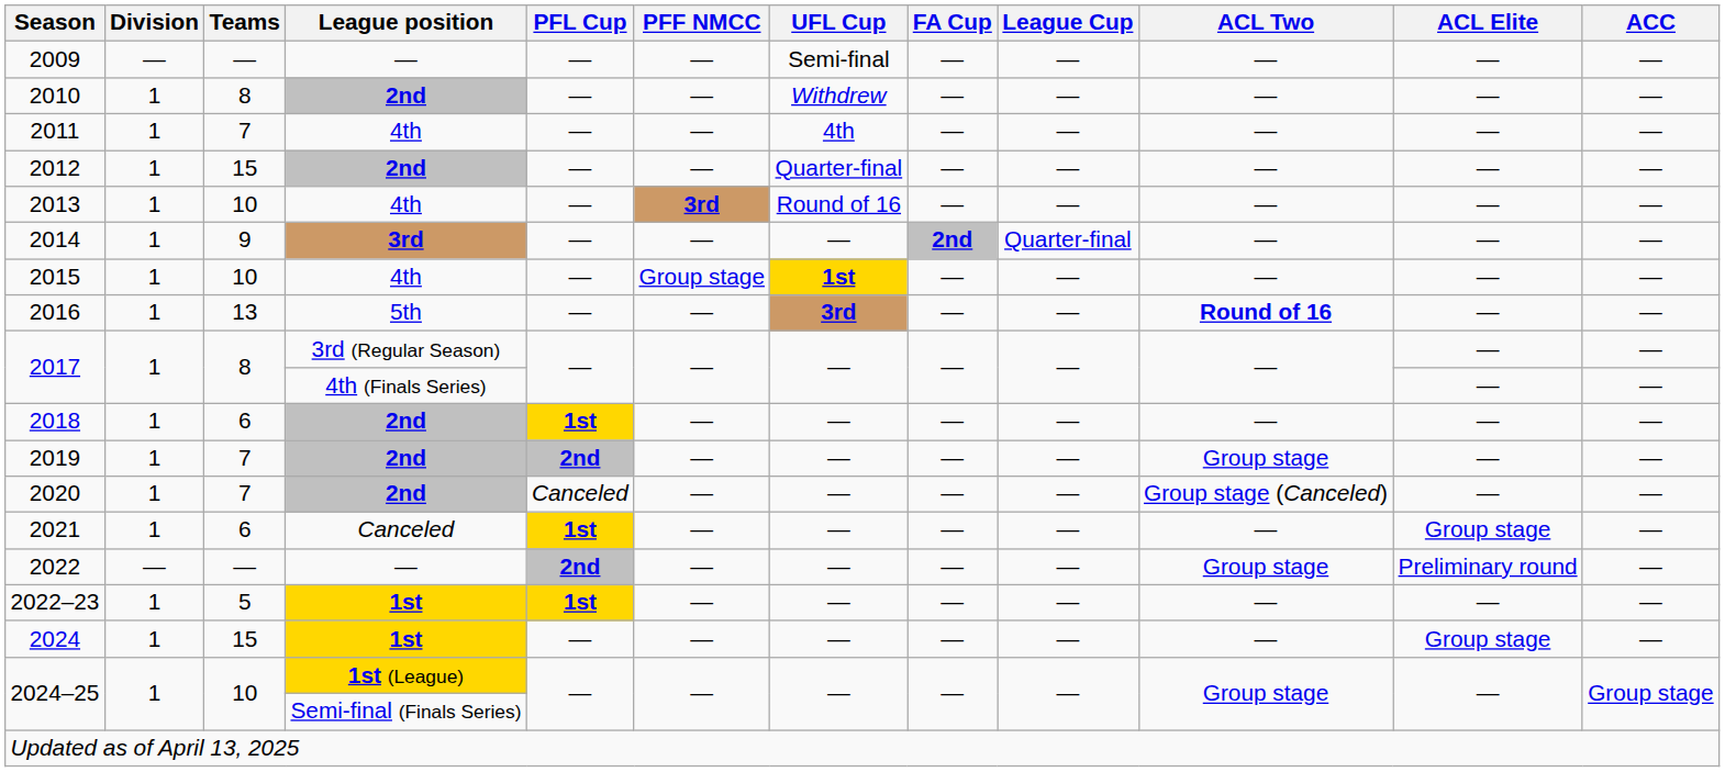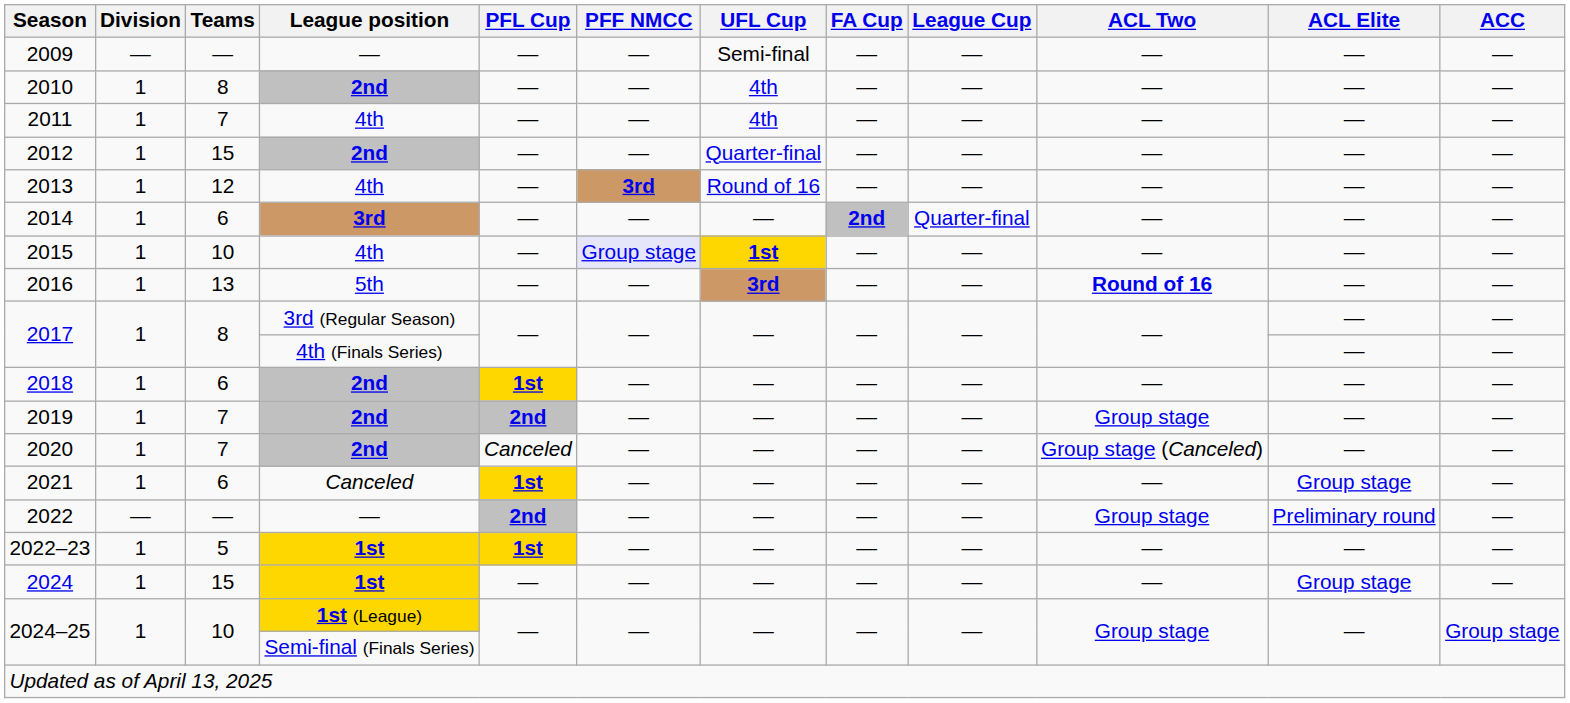2010 | UFL Cup: Withdrew -> 4th
2013 | Teams: 10 -> 12
2014 | Teams: 9 -> 6
2015 | PFF NMCC: no background -> lavender background
